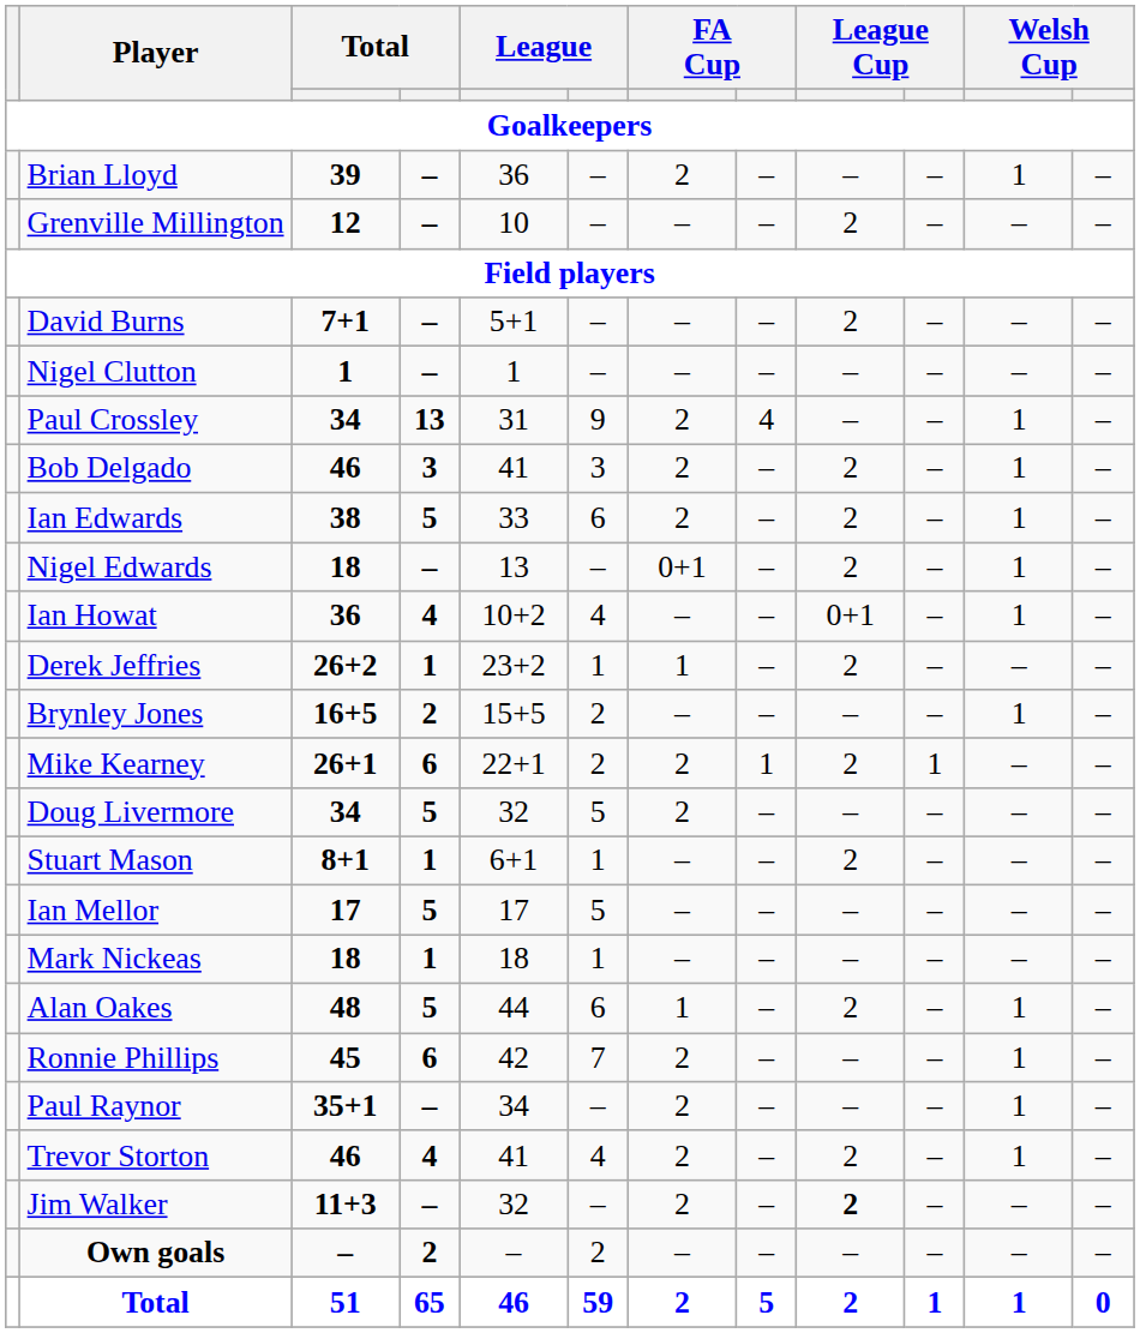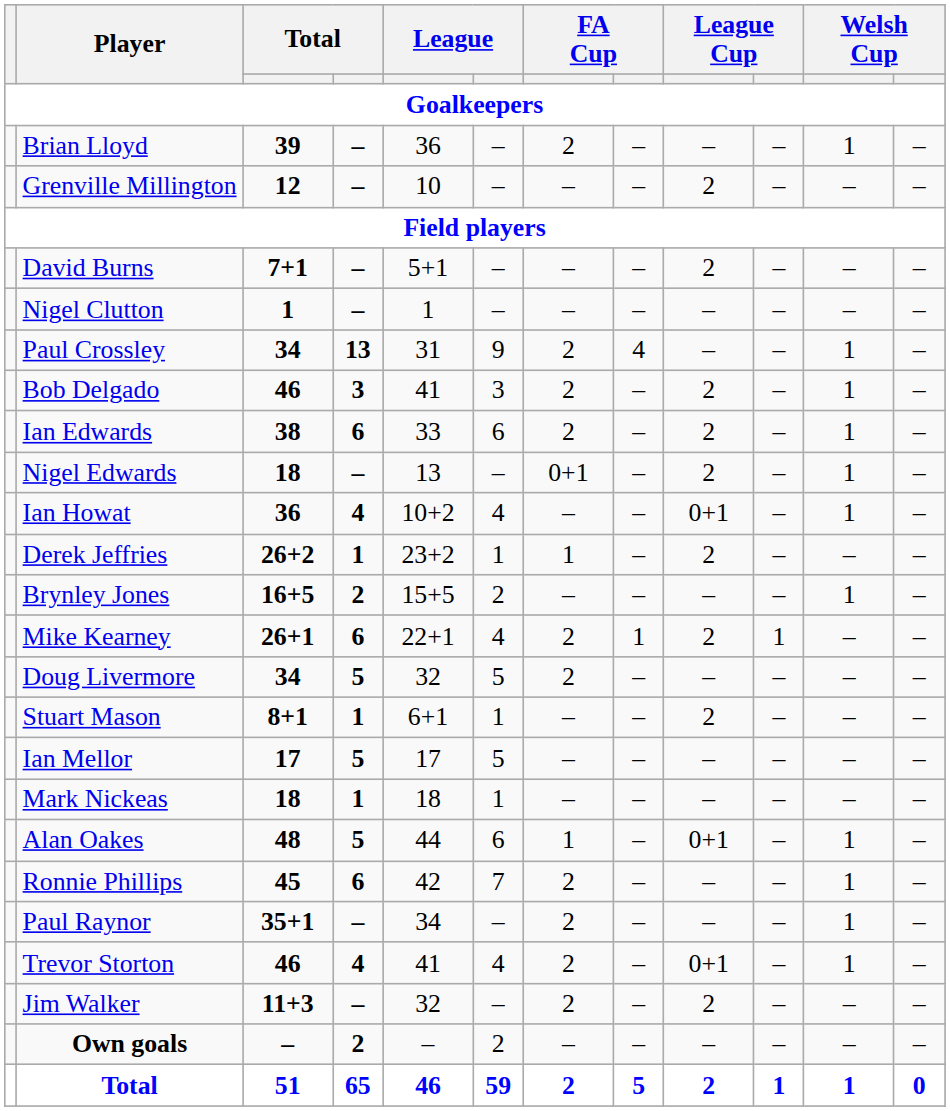Ian Edwards | column 4: 5 -> 6
Mike Kearney | column 6: 2 -> 4
Alan Oakes | column 9: 2 -> 0+1
Trevor Storton | column 9: 2 -> 0+1
Jim Walker | column 9: bold -> normal
